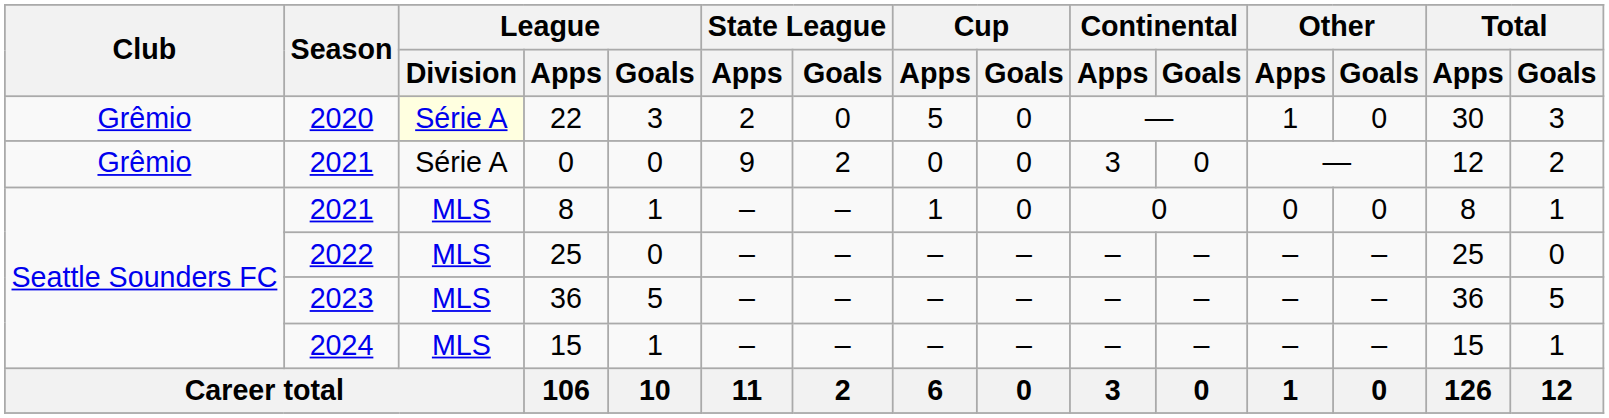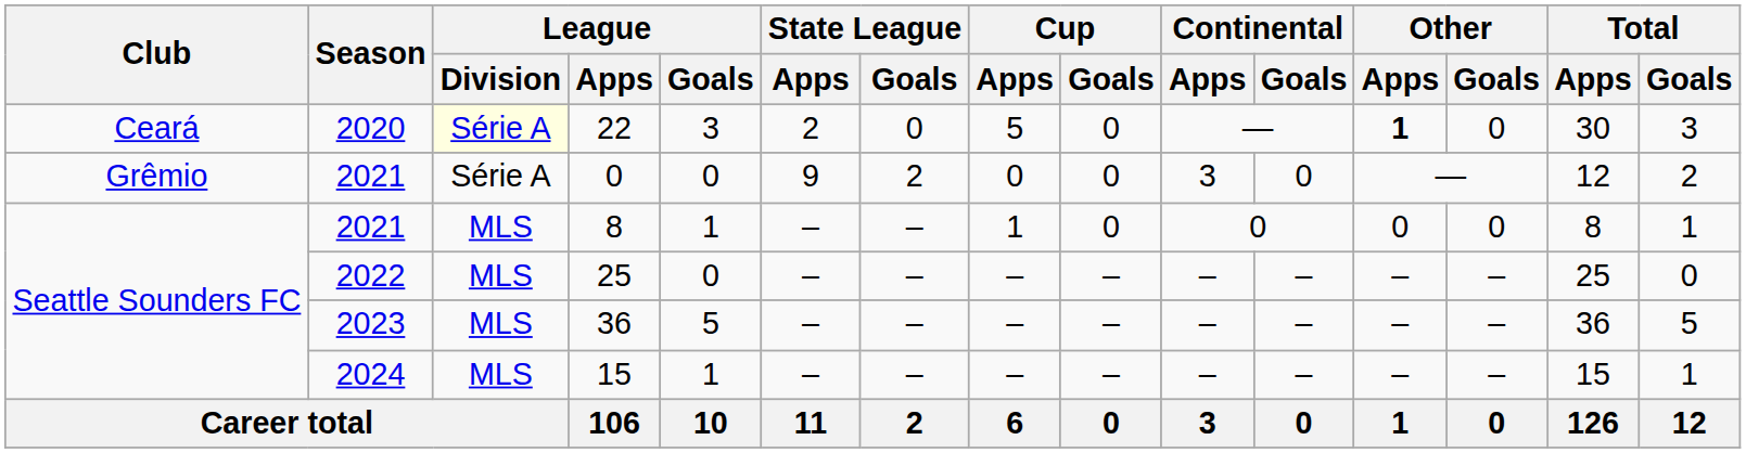22 | Club: Grêmio -> Ceará
22 | Other / Apps: normal -> bold
